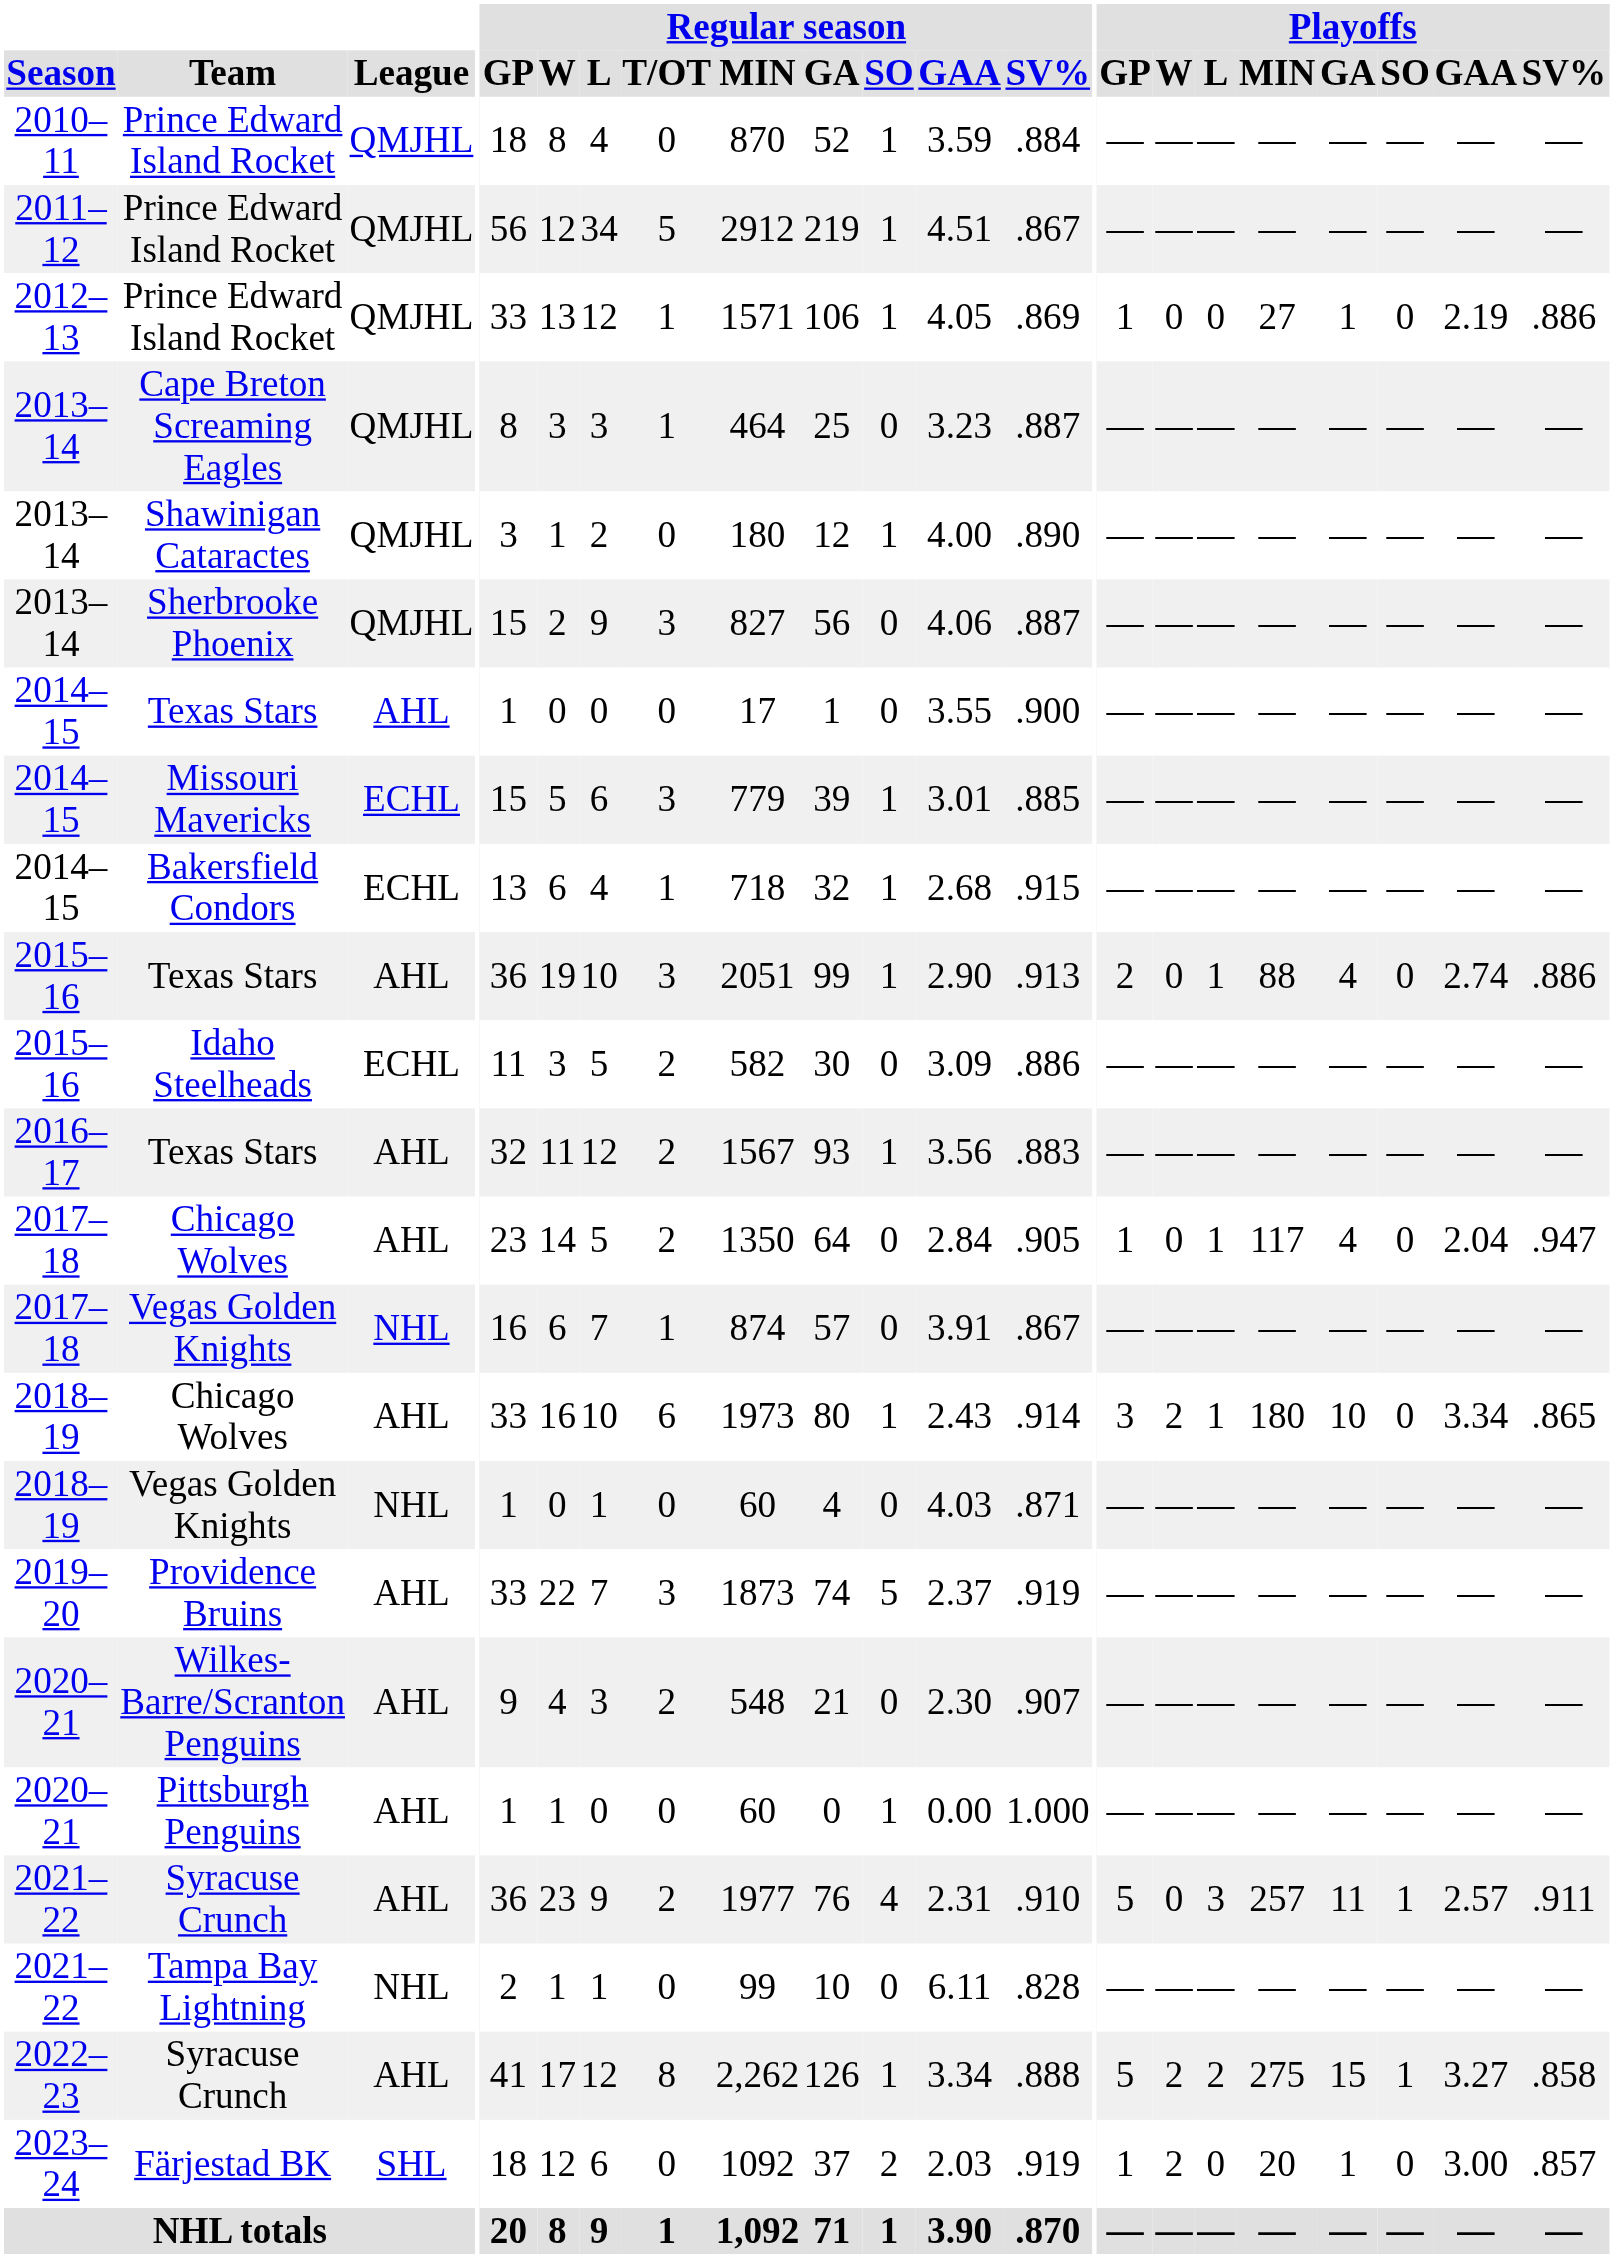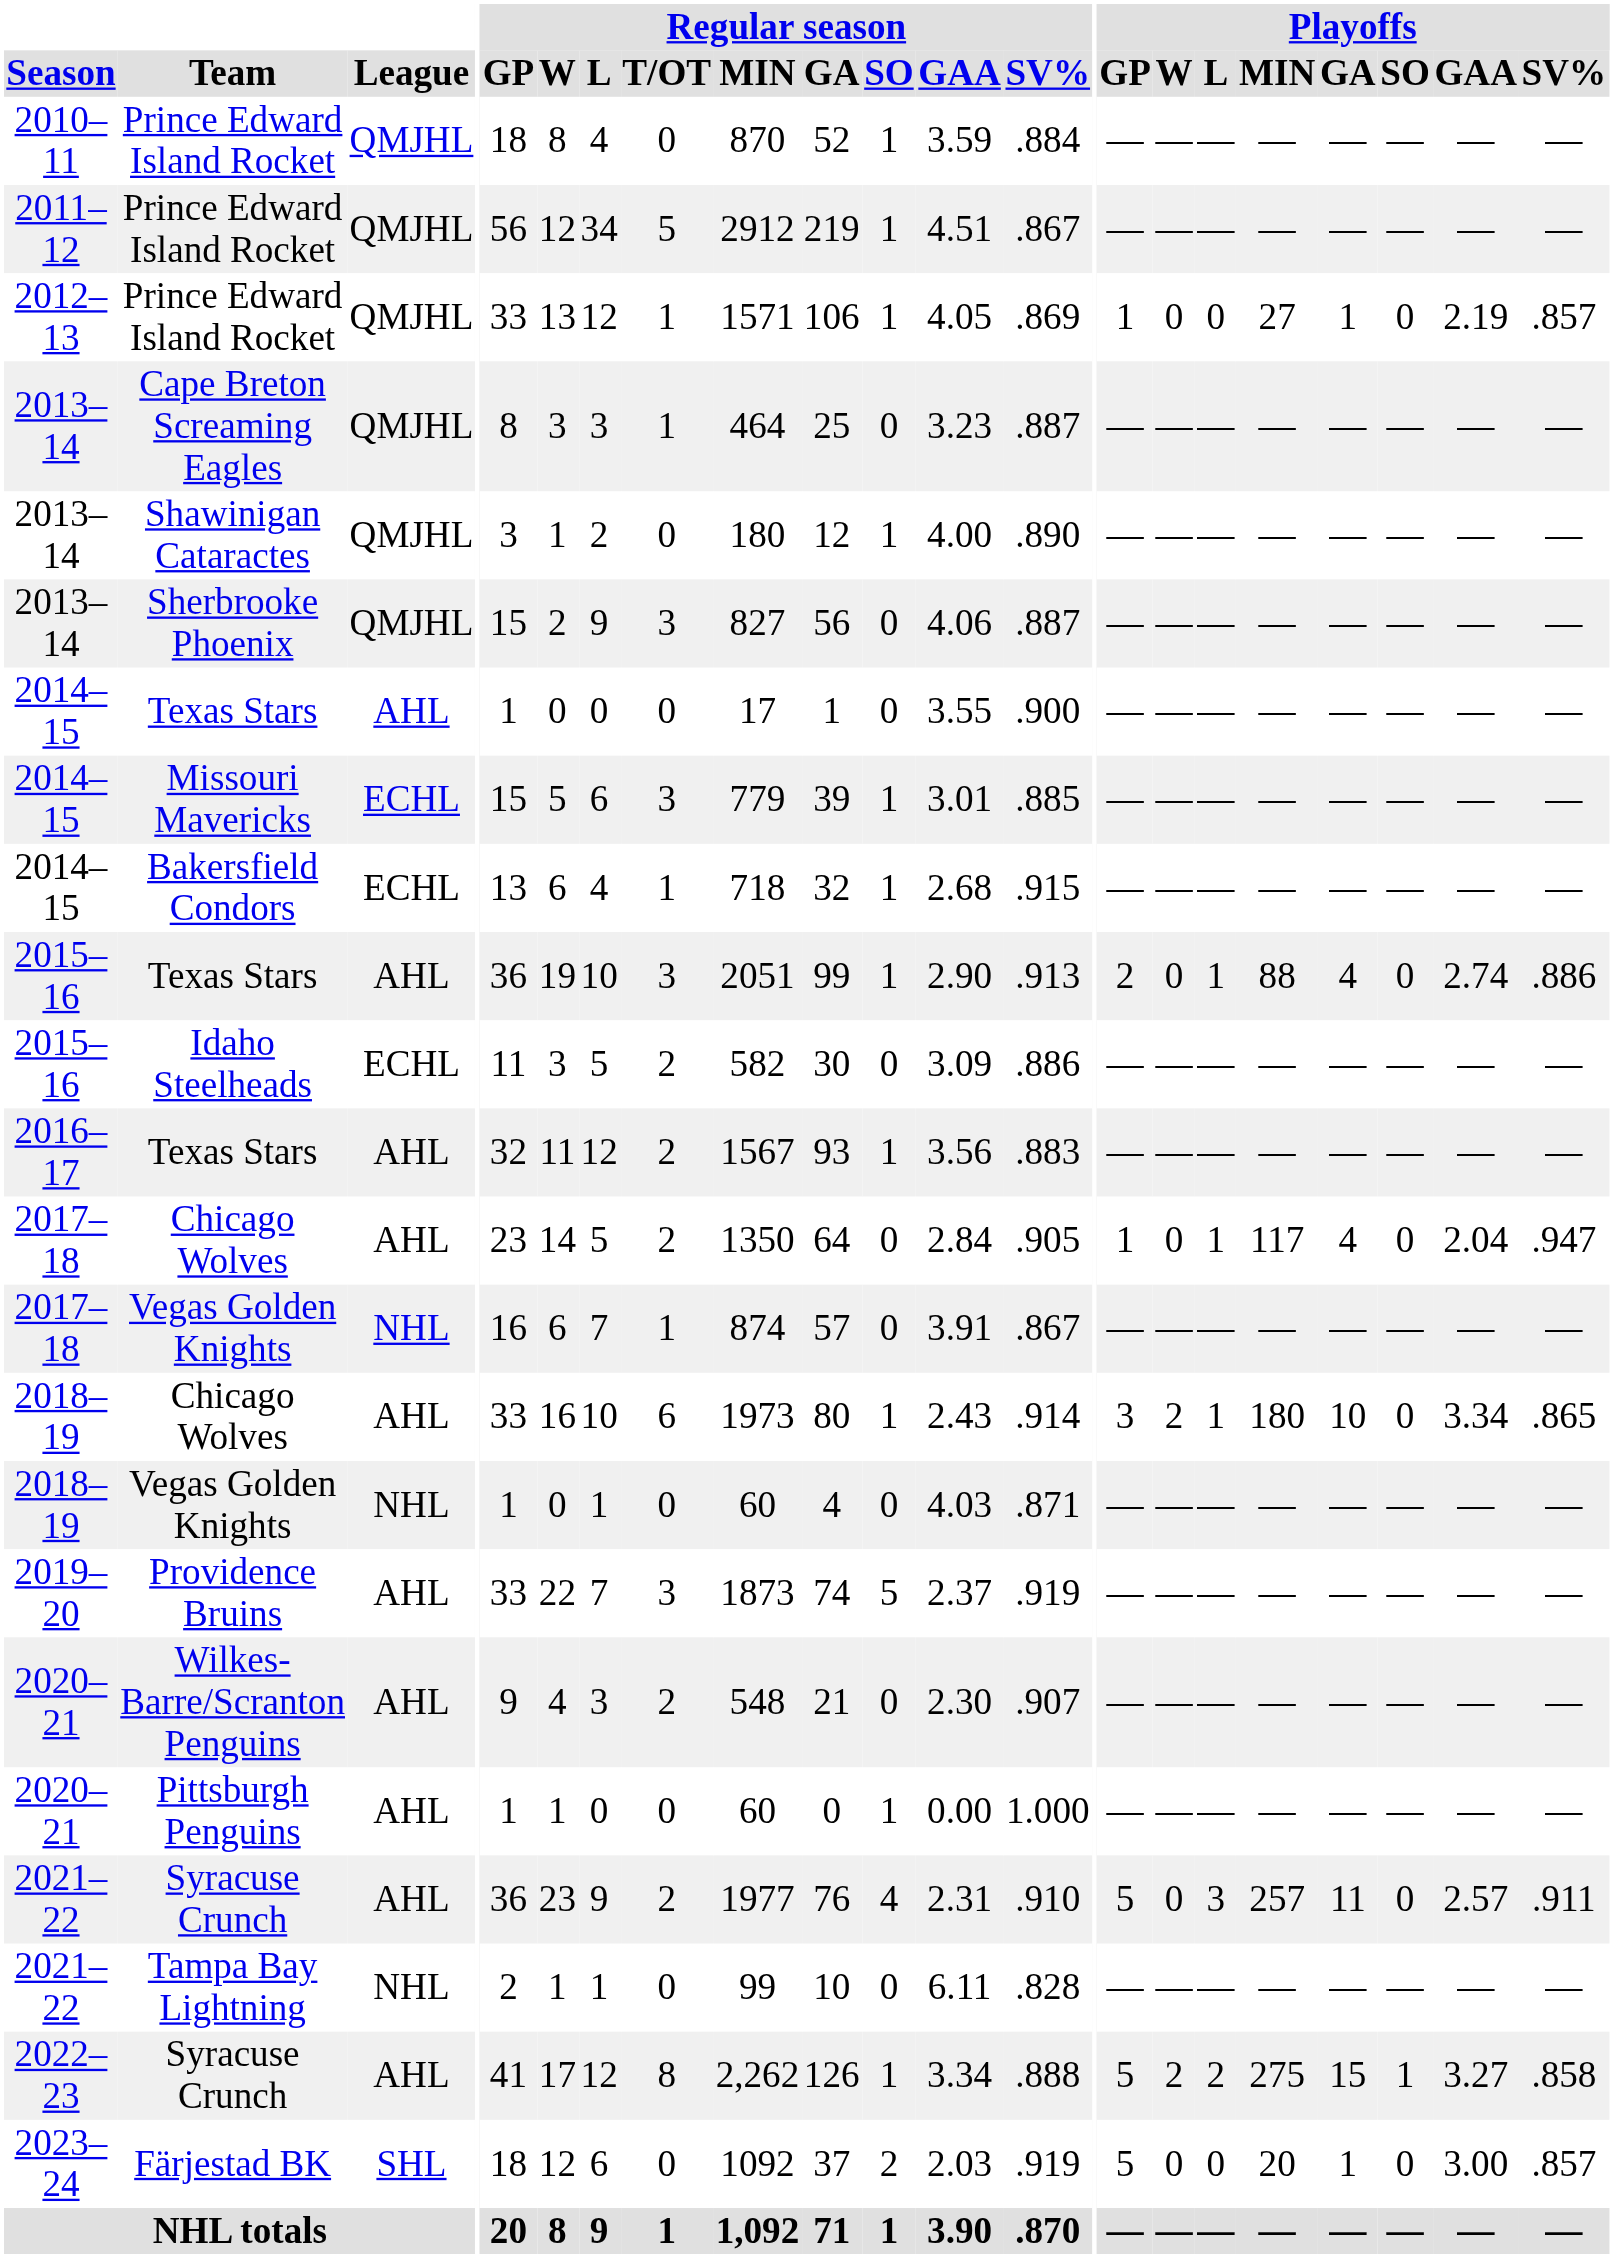2012–13 / Prince Edward Island Rocket | Playoffs / SV%: .886 -> .857
2021–22 / Syracuse Crunch | Playoffs / SO: 1 -> 0
Färjestad BK | Playoffs / GP: 1 -> 5
Färjestad BK | Playoffs / W: 2 -> 0
